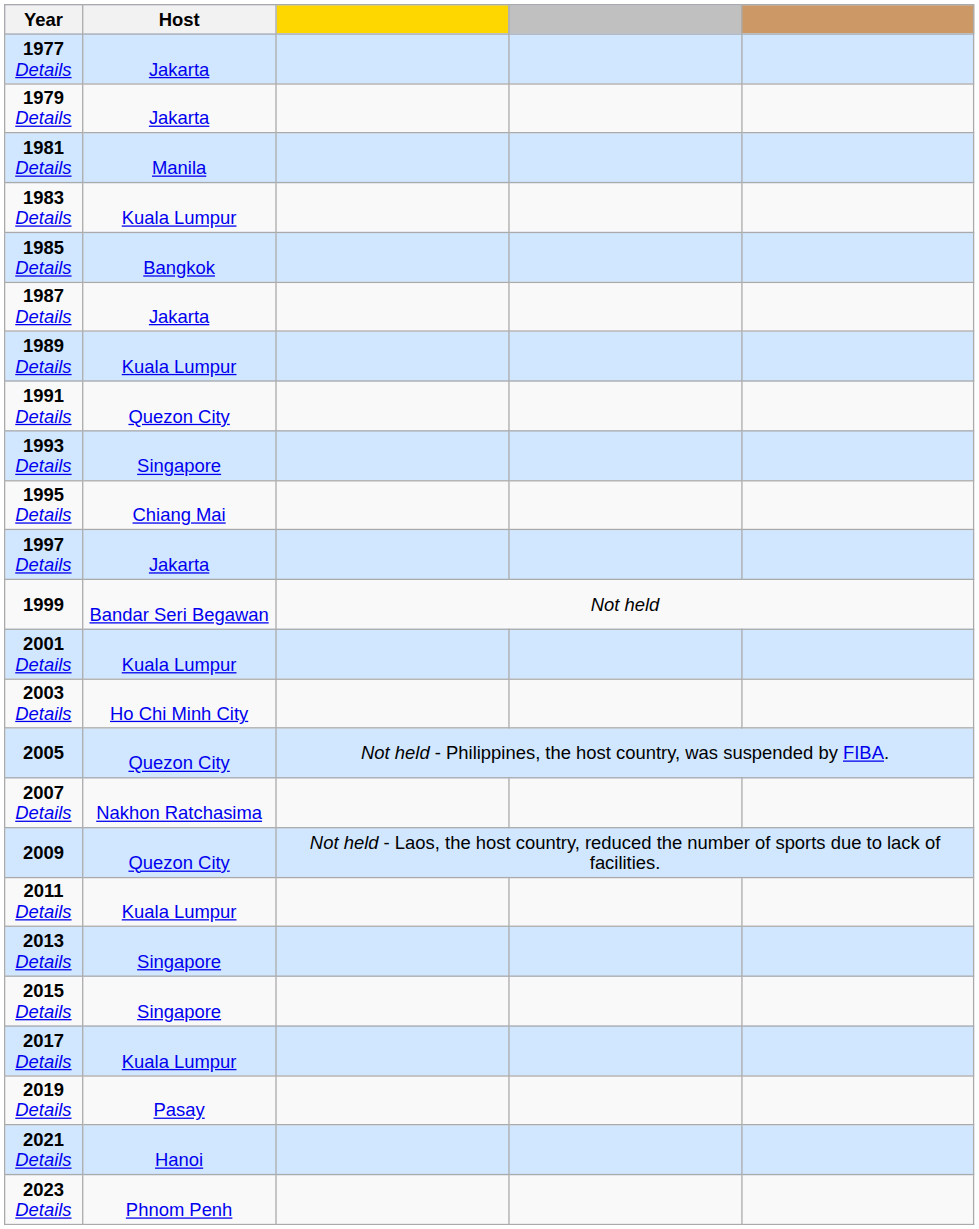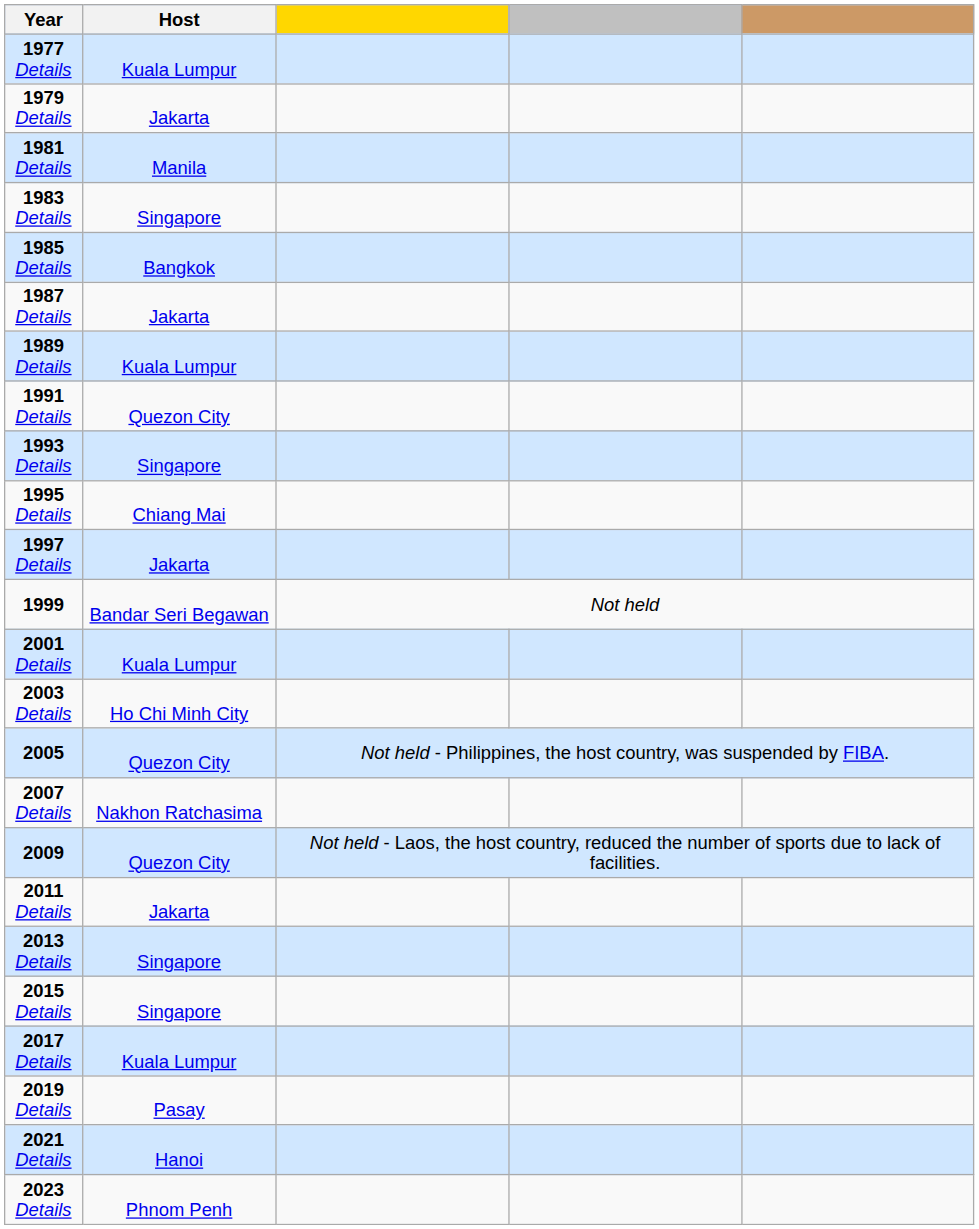1977 Details | Host: Jakarta -> Kuala Lumpur
1983 Details | Host: Kuala Lumpur -> Singapore
2011 Details | Host: Kuala Lumpur -> Jakarta
